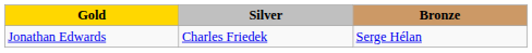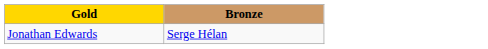- column: Silver | Charles Friedek
